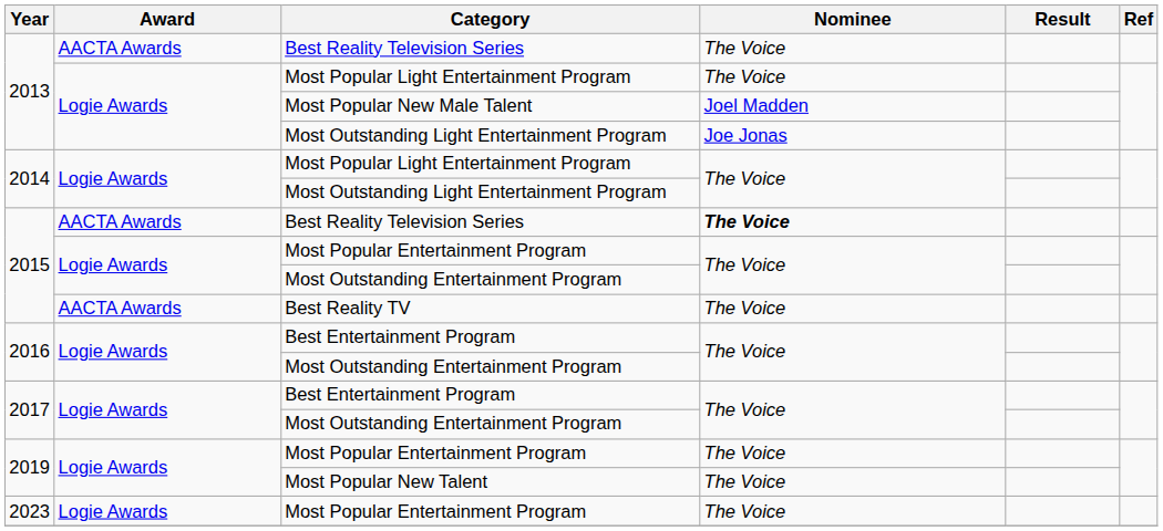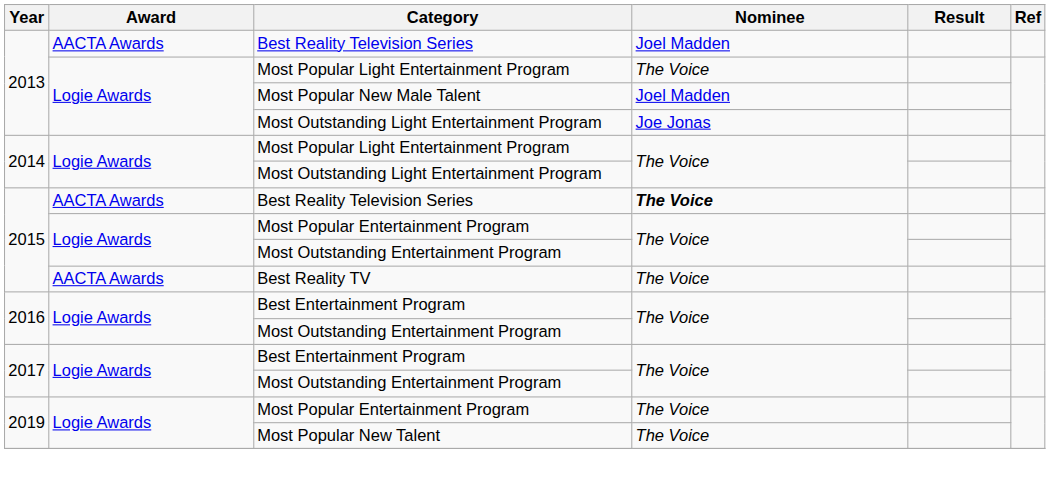2013 / Best Reality Television Series | Nominee: The Voice -> Joel Madden
- row: 2023 | Logie Awards | Most Popular Entertainment Program | The Voice
